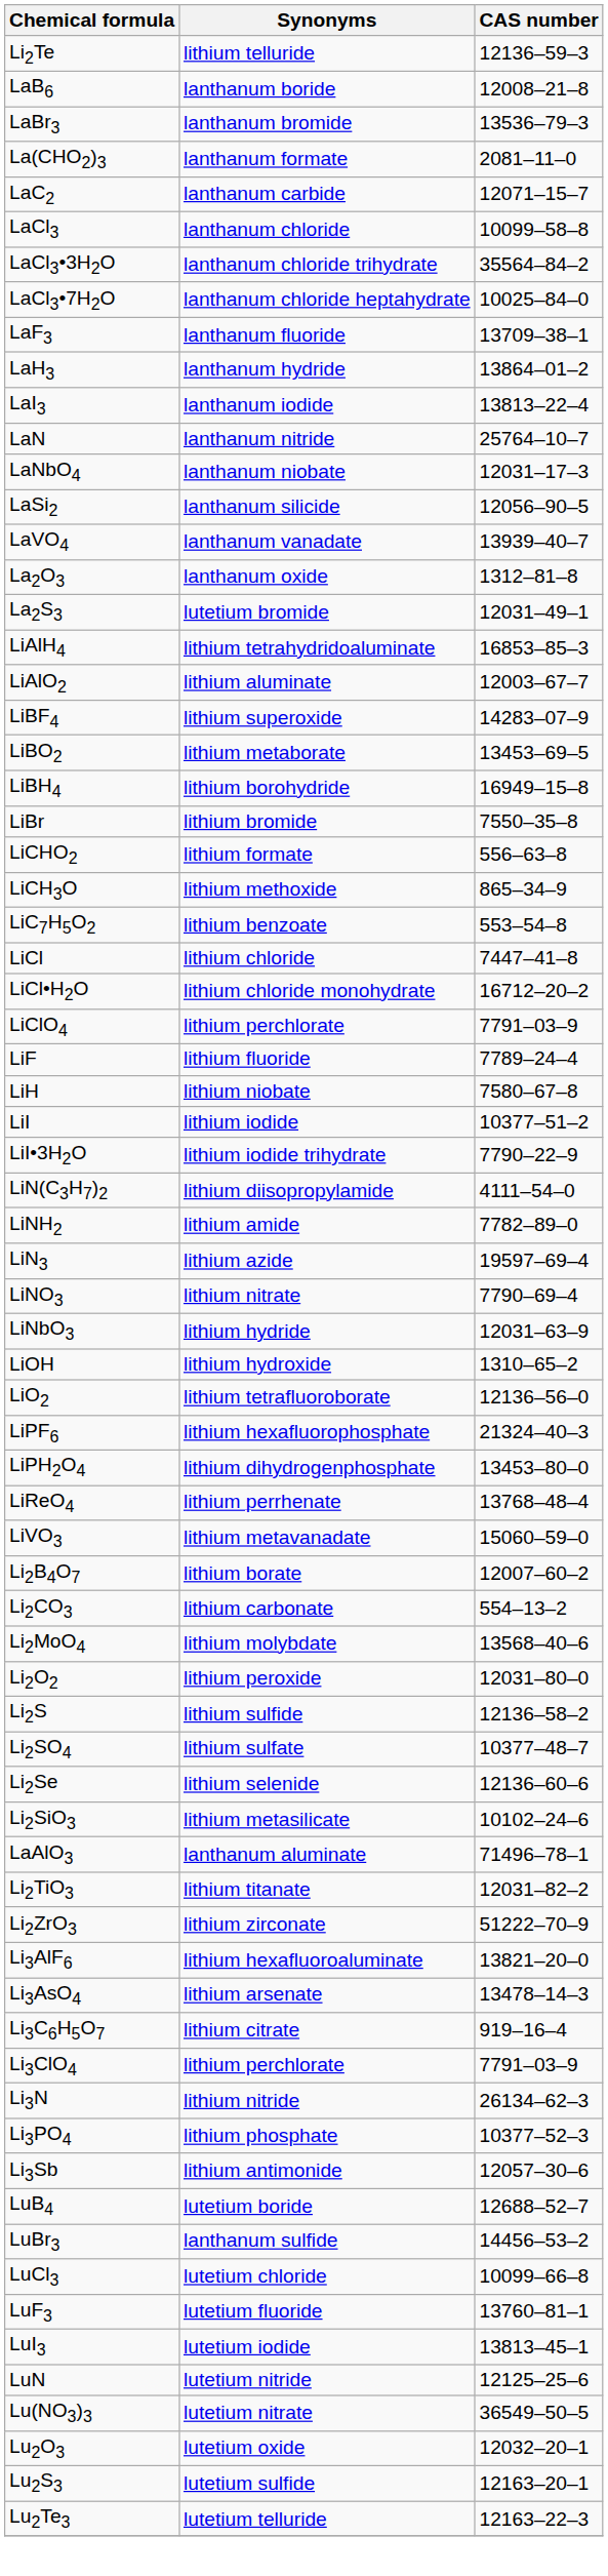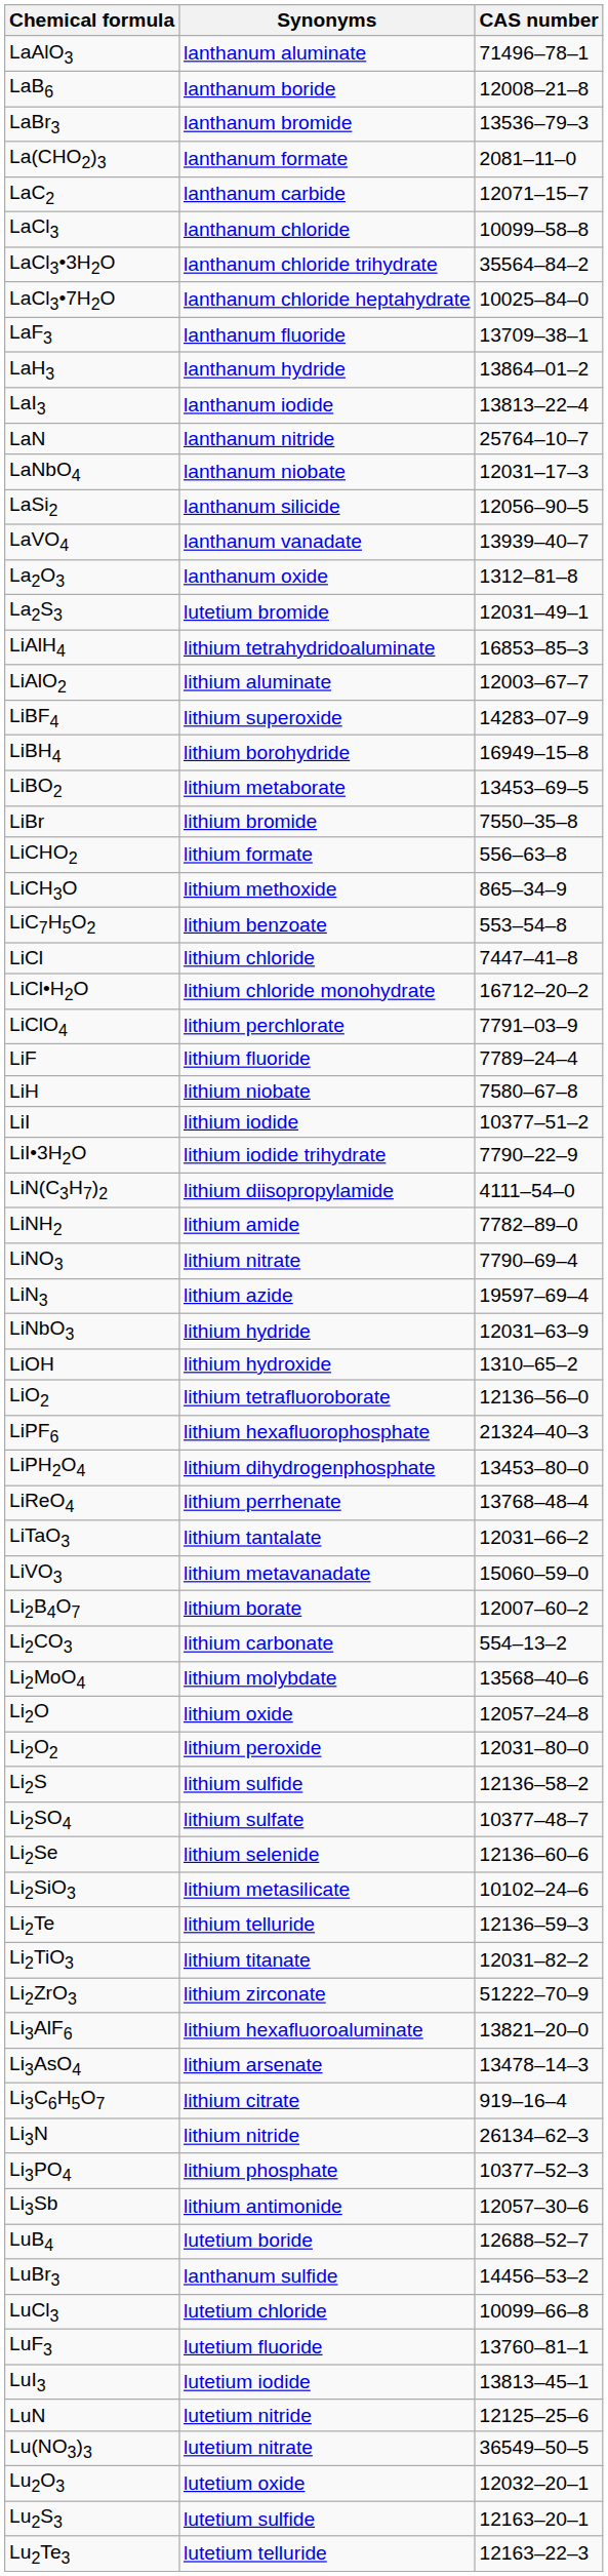rows swapped: LaAlO3 <-> Li2Te
rows swapped: LiBH4 <-> LiBO2
rows swapped: LiNO3 <-> LiN3
+ row: LiTaO3 | lithium tantalate | 12031–66–2
+ row: Li2O | lithium oxide | 12057–24–8
- row: Li3ClO4 | lithium perchlorate | 7791–03–9
